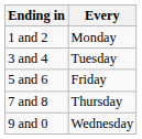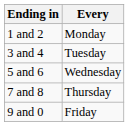5 and 6 | Every: Friday -> Wednesday
9 and 0 | Every: Wednesday -> Friday
